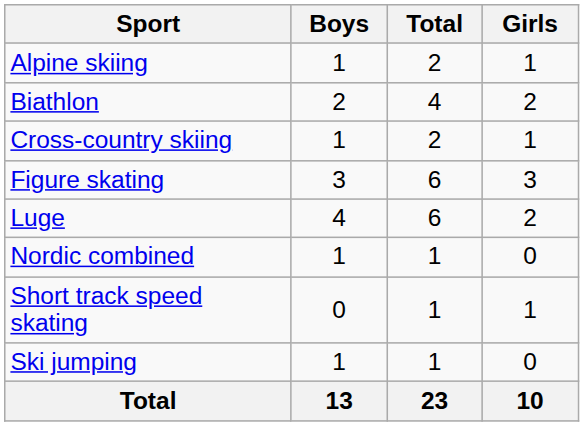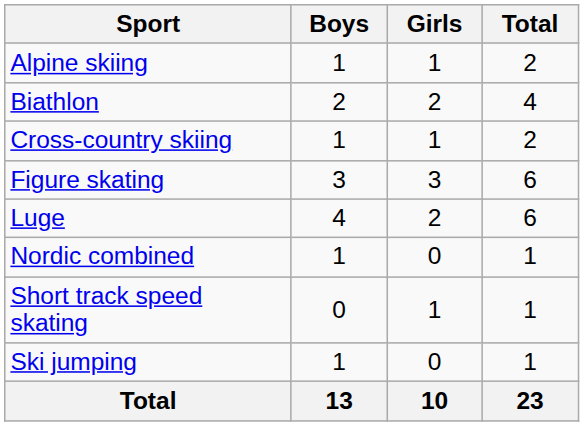columns swapped: Girls <-> Total
